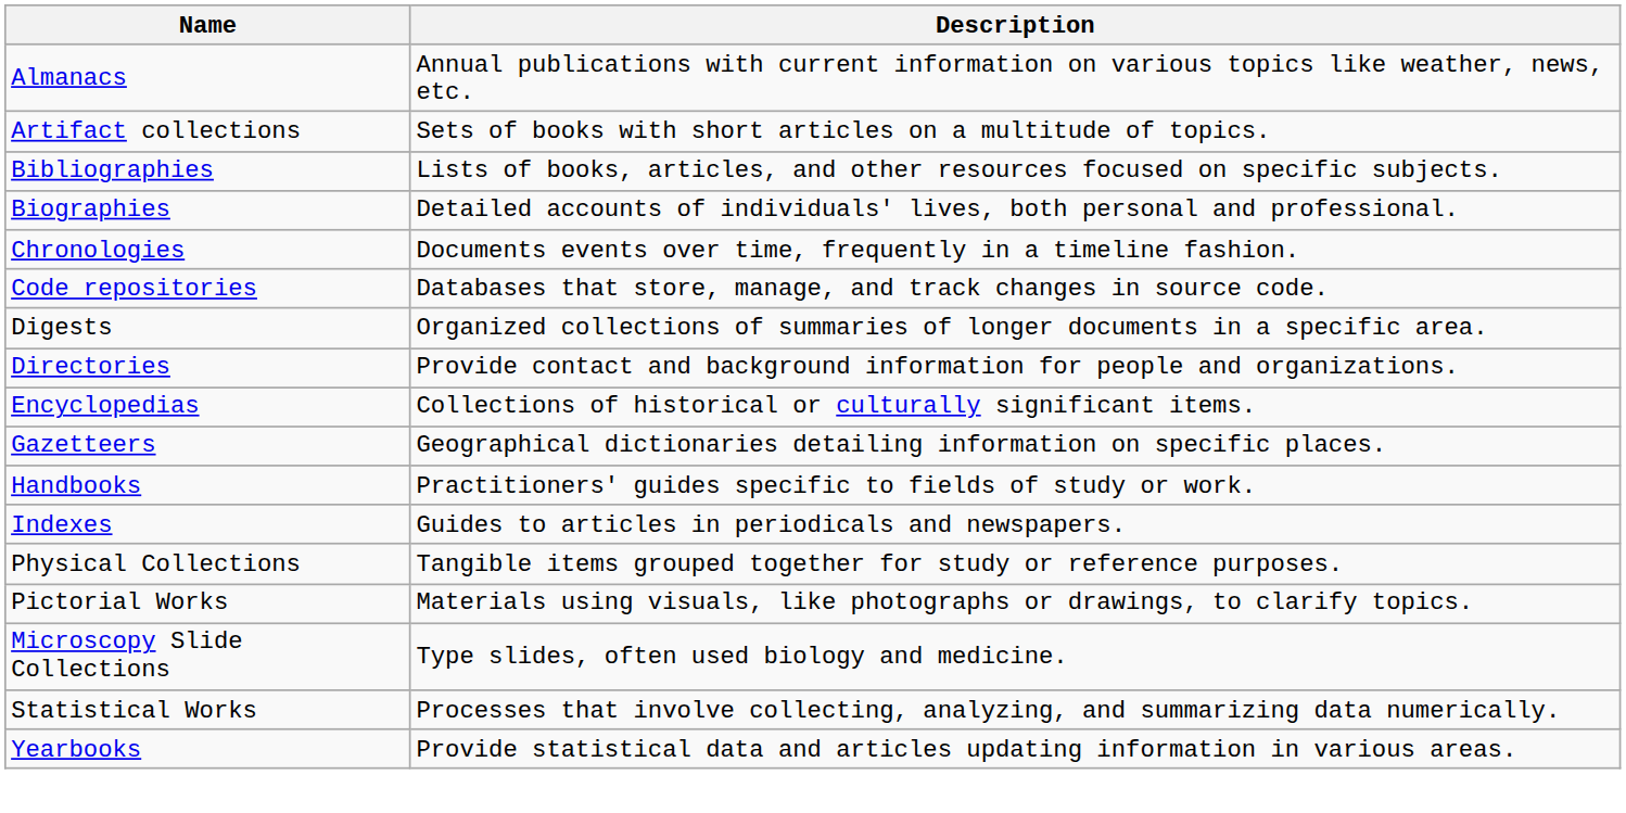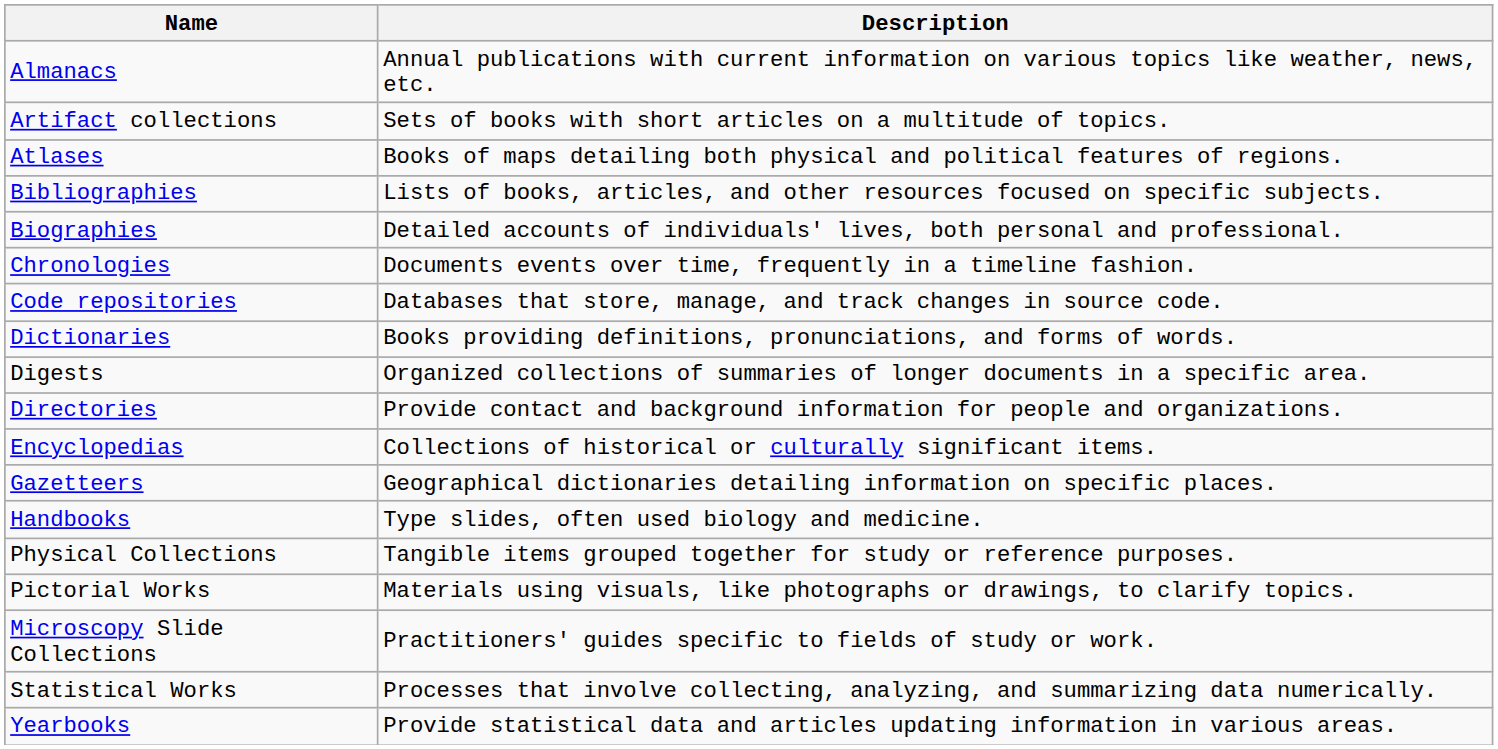+ row: Atlases | Books of maps detailing both physical and political features of regions.
+ row: Dictionaries | Books providing definitions, pronunciations, and forms of words.
Handbooks | Description: Practitioners' guides specific to fields of study or work. -> Type slides, often used biology and medicine.
- row: Indexes | Guides to articles in periodicals and newspapers.
Microscopy Slide Collections | Description: Type slides, often used biology and medicine. -> Practitioners' guides specific to fields of study or work.
